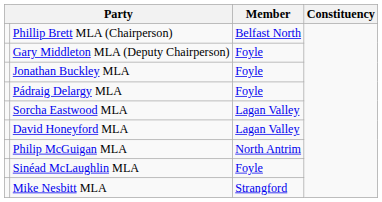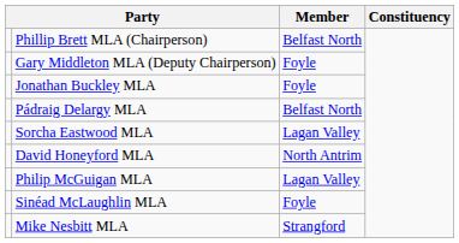Pádraig Delargy MLA | Member: Foyle -> Belfast North
David Honeyford MLA | Member: Lagan Valley -> North Antrim
Philip McGuigan MLA | Member: North Antrim -> Lagan Valley
